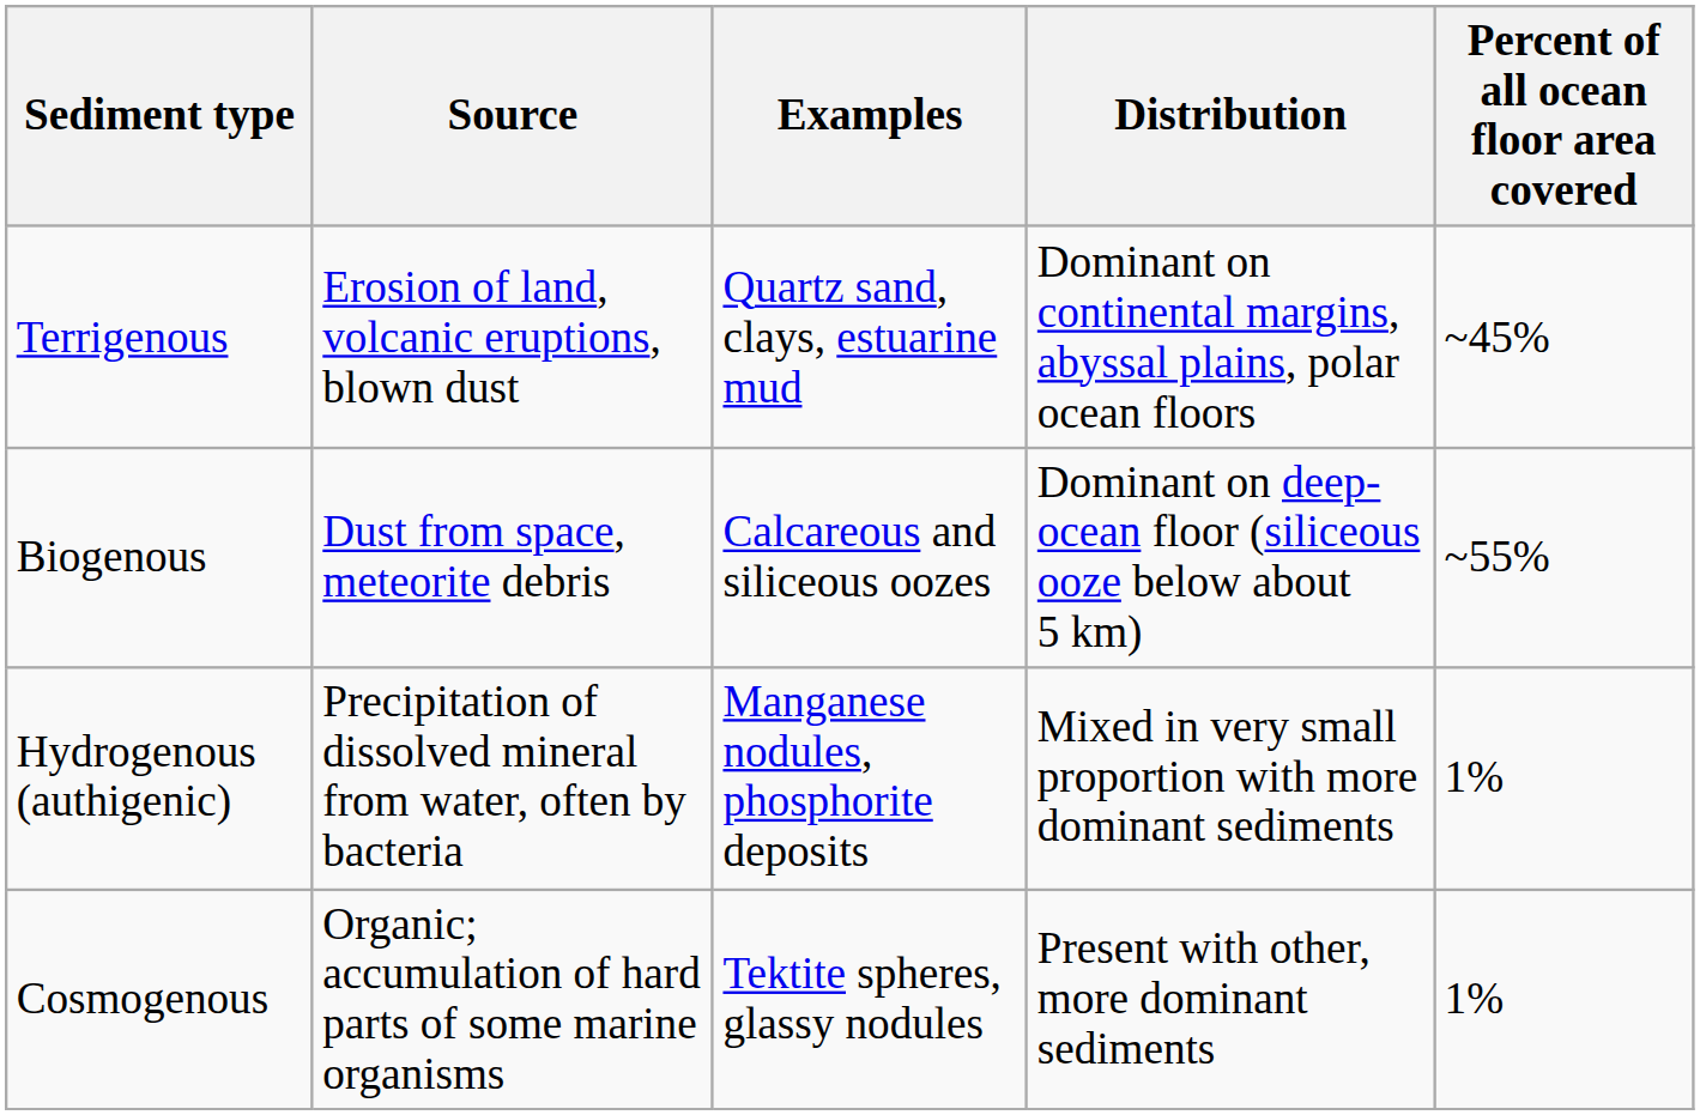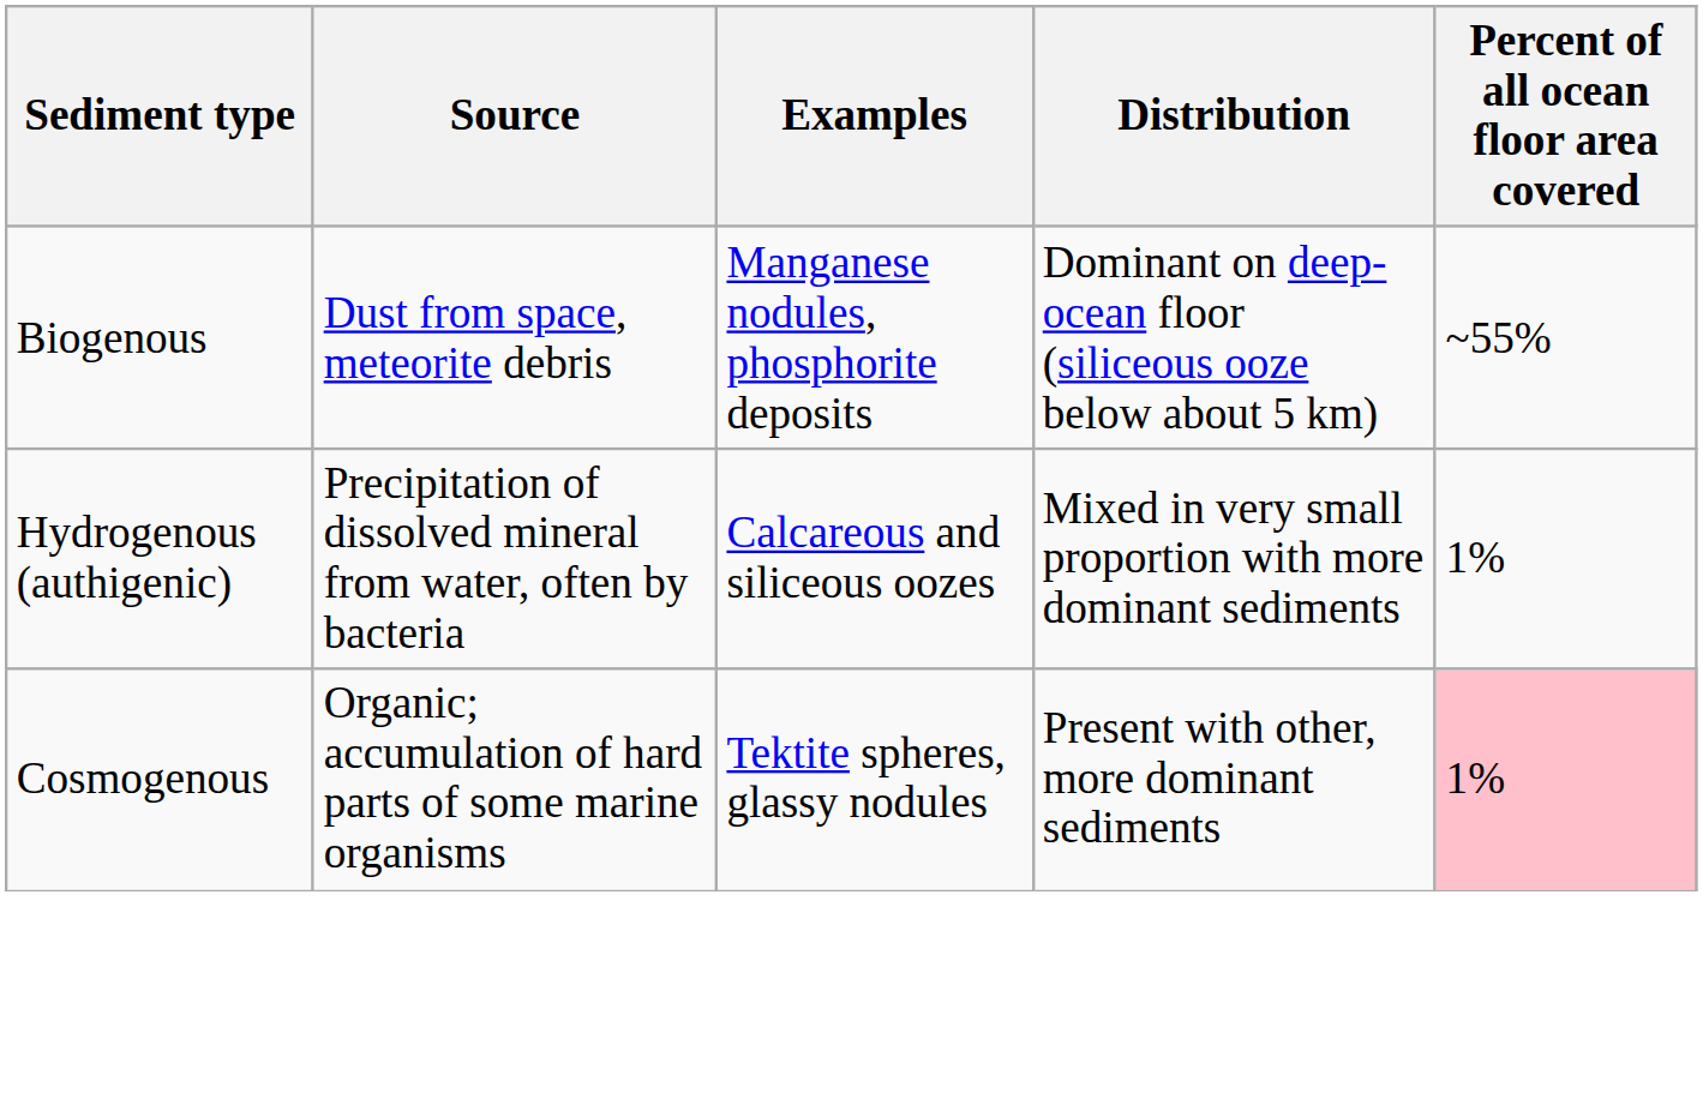- row: Terrigenous | Erosion of land, volcanic eruptions, blown dust | Quartz sand, clays, estuarine mud | Dominant on continental margins, abyssal plains, polar ocean floors | ~45%
Biogenous | Examples: Calcareous and siliceous oozes -> Manganese nodules, phosphorite deposits
Hydrogenous (authigenic) | Examples: Manganese nodules, phosphorite deposits -> Calcareous and siliceous oozes
Cosmogenous | Percent of all ocean floor area covered: no background -> pink background
